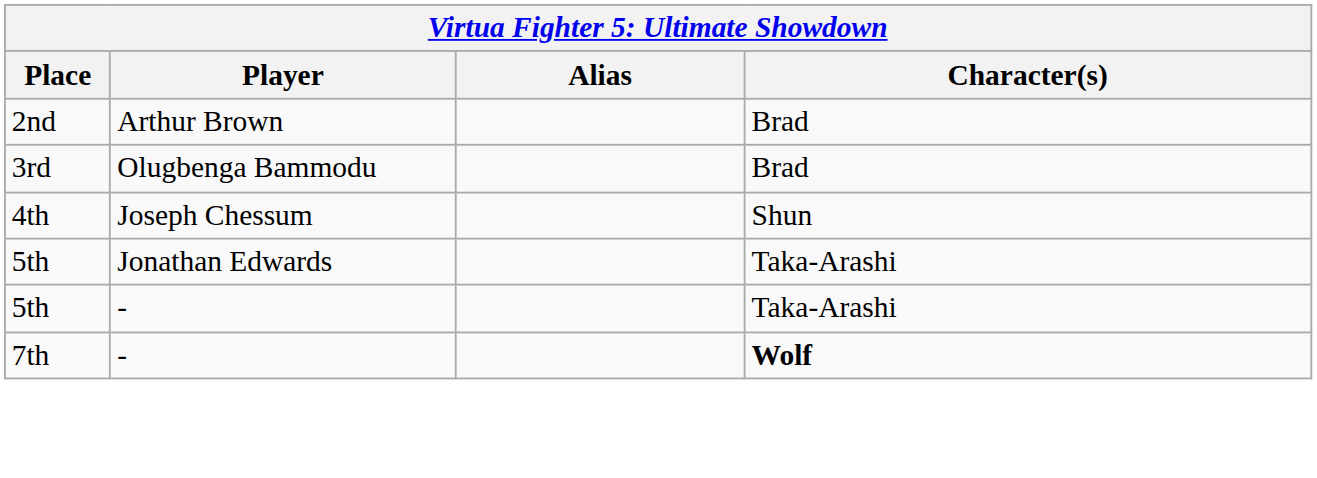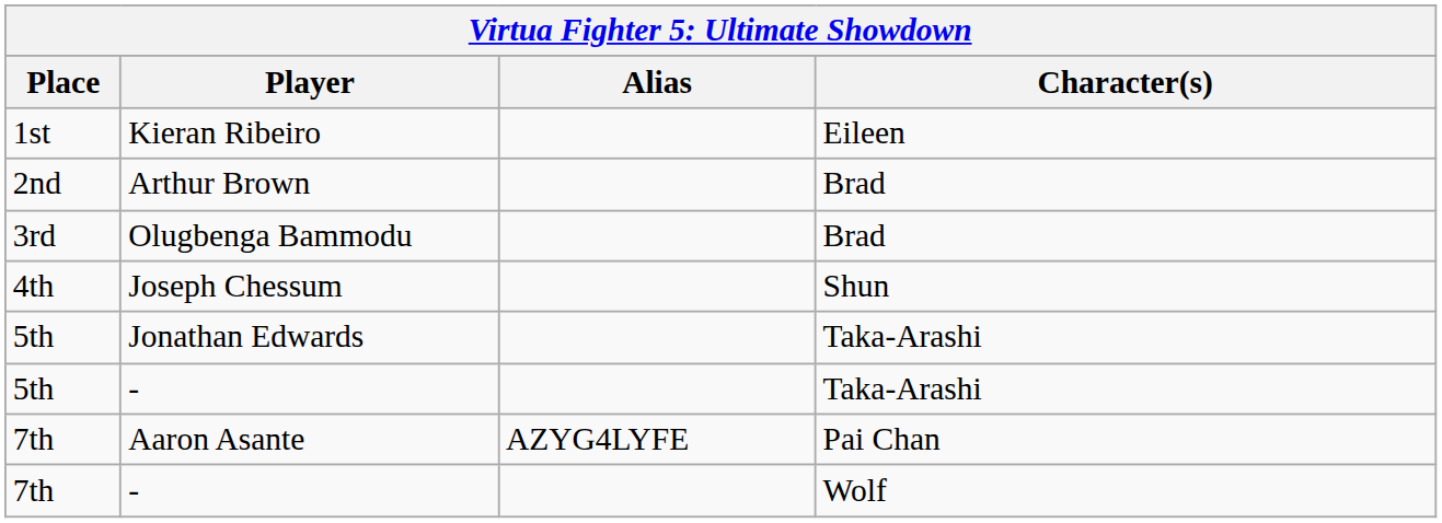+ row: 1st | Kieran Ribeiro | Eileen
+ row: 7th | Aaron Asante | AZYG4LYFE | Pai Chan
7th / - | Character(s): bold -> normal
